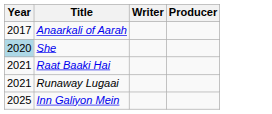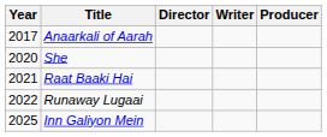+ column: Director
She | Year: lightblue background -> no background
Runaway Lugaai | Year: 2021 -> 2022
